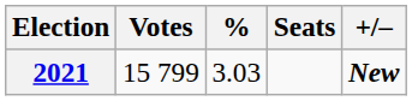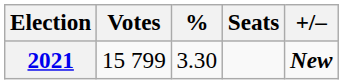2021 | %: 3.03 -> 3.30
